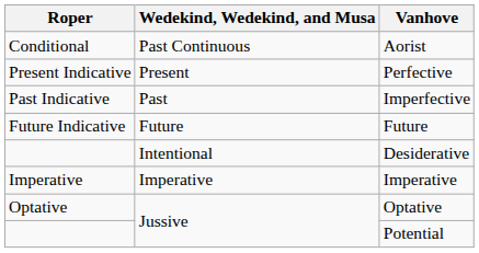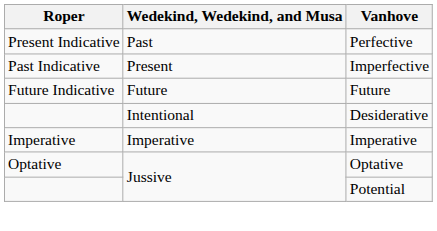- row: Conditional | Past Continuous | Aorist
Perfective | Wedekind, Wedekind, and Musa: Present -> Past
Imperfective | Wedekind, Wedekind, and Musa: Past -> Present
